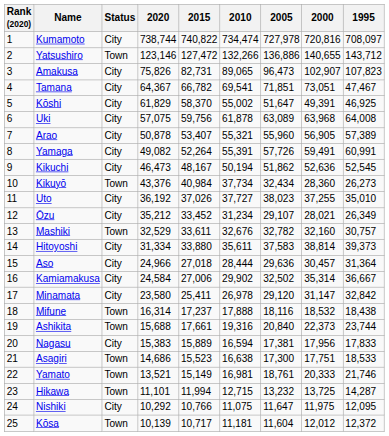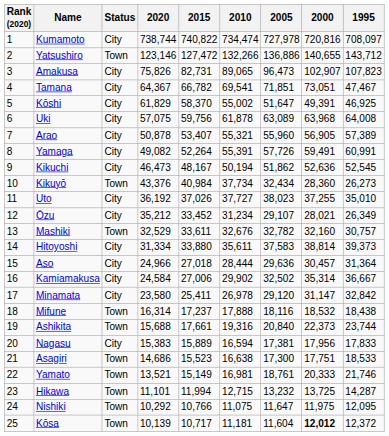Nishiki | Status: City -> Town
Kōsa | 2000: normal -> bold
